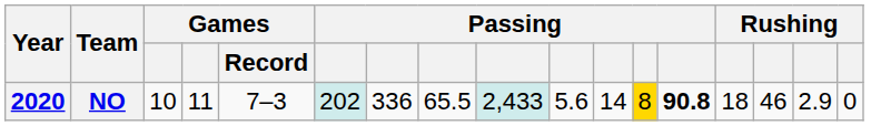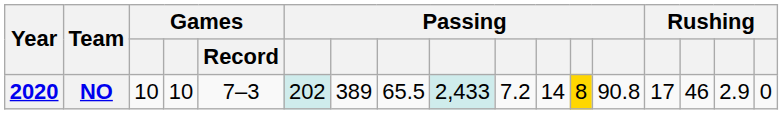NO | column 4: 11 -> 10
NO | column 7: 336 -> 389
NO | column 10: 5.6 -> 7.2
NO | column 13: bold -> normal
NO | column 14: 18 -> 17
